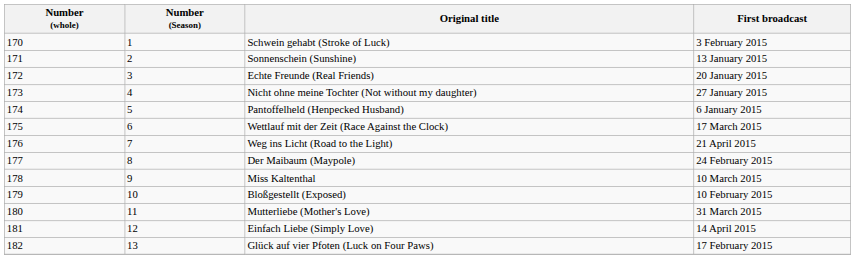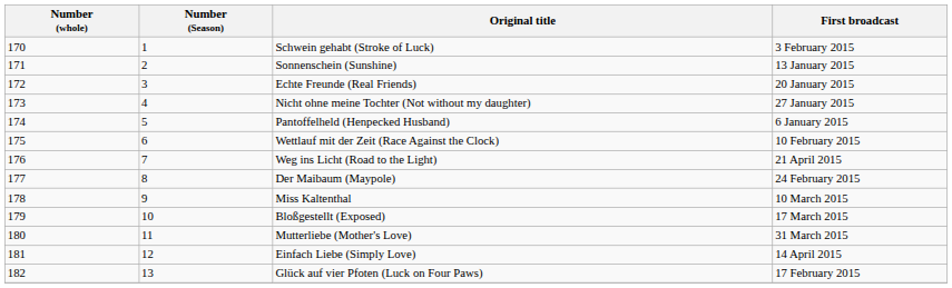Wettlauf mit der Zeit (Race Against the Clock) | First broadcast: 17 March 2015 -> 10 February 2015
Bloßgestellt (Exposed) | First broadcast: 10 February 2015 -> 17 March 2015
